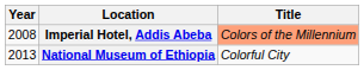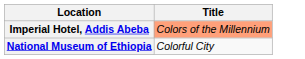- column: Year | 2008 | 2013
